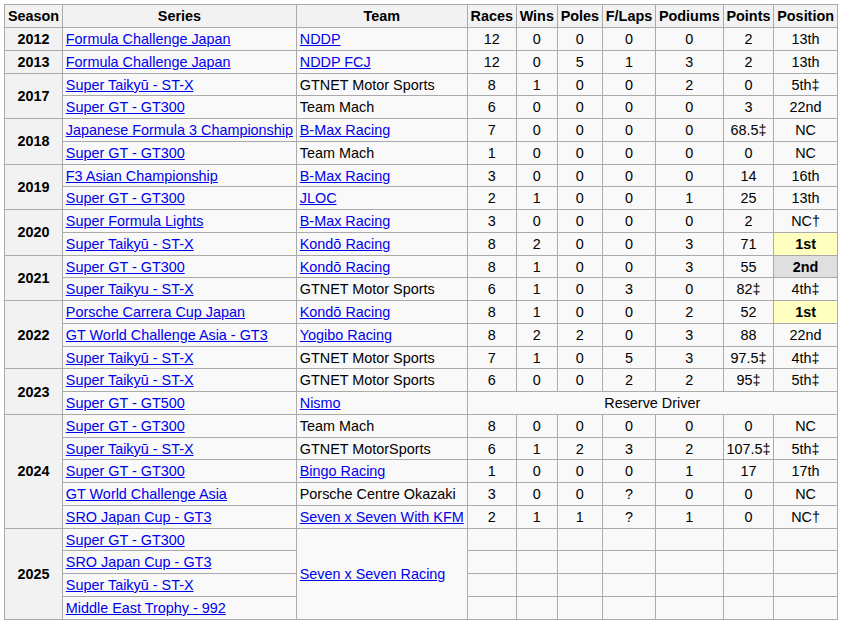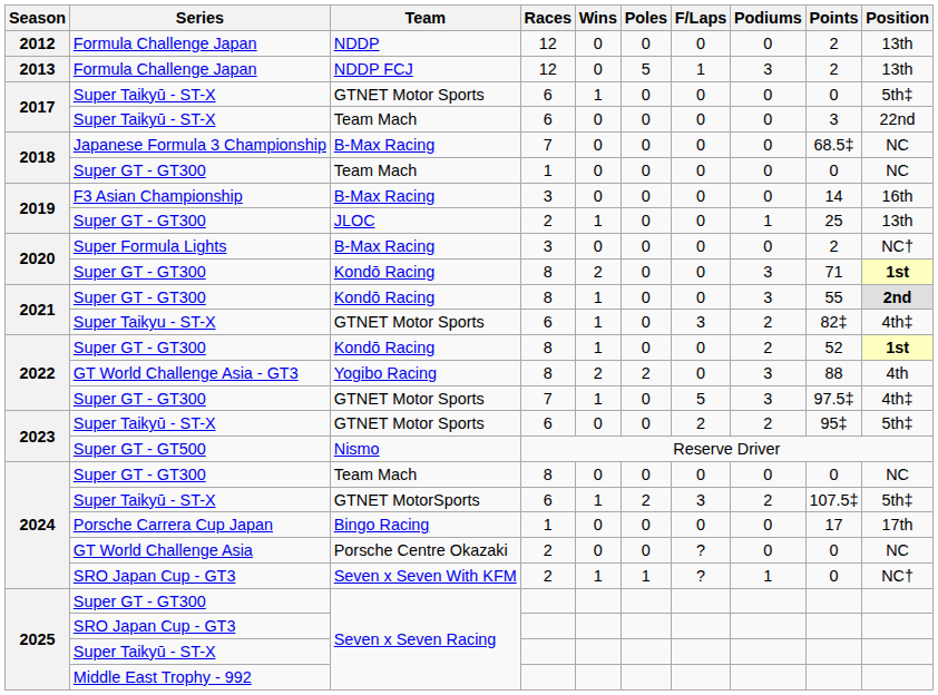2017 / GTNET Motor Sports | Races: 8 -> 6
2017 / GTNET Motor Sports | Podiums: 2 -> 0
2017 / Team Mach | Series: Super GT - GT300 -> Super Taikyū - ST-X
2020 / Kondō Racing | Series: Super Taikyū - ST-X -> Super GT - GT300
2021 / GTNET Motor Sports | Podiums: 0 -> 2
2022 / Kondō Racing | Series: Porsche Carrera Cup Japan -> Super GT - GT300
Yogibo Racing | Position: 22nd -> 4th
2022 / GTNET Motor Sports | Series: Super Taikyū - ST-X -> Super GT - GT300
Bingo Racing | Series: Super GT - GT300 -> Porsche Carrera Cup Japan
Bingo Racing | Podiums: 1 -> 0
Porsche Centre Okazaki | Races: 3 -> 2
